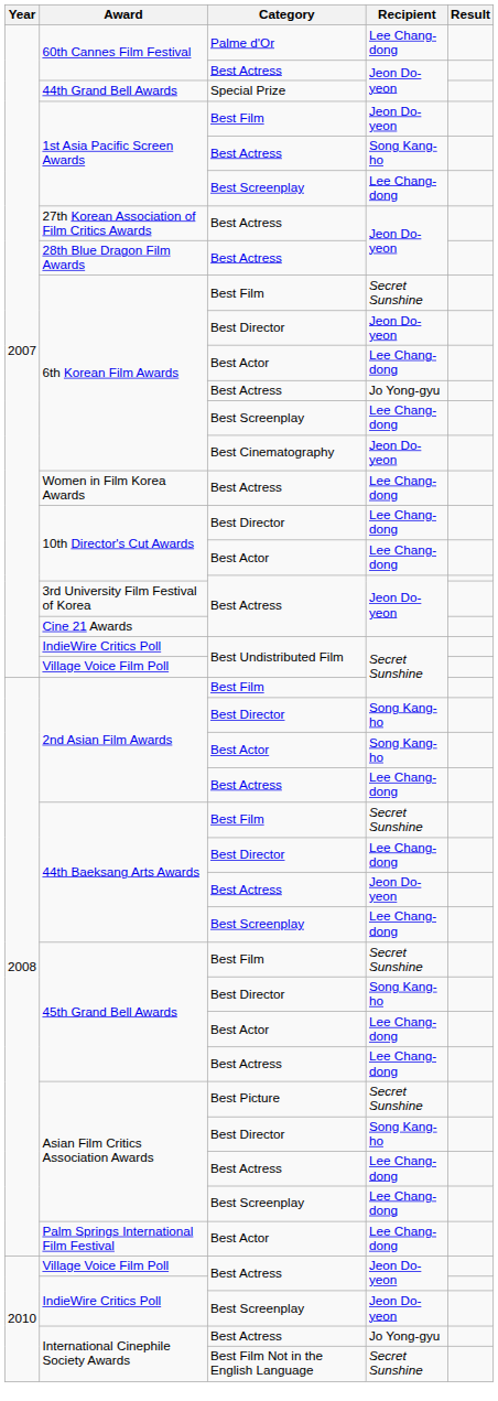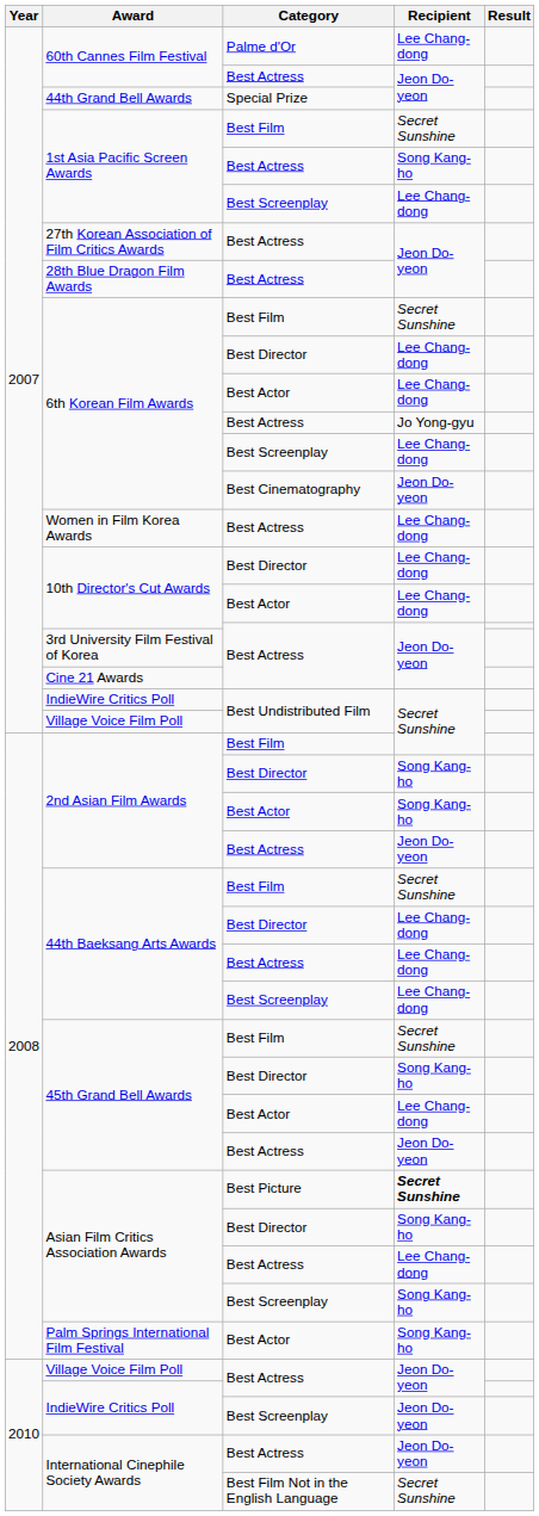1st Asia Pacific Screen Awards / Best Film | Recipient: Jeon Do-yeon -> Secret Sunshine
6th Korean Film Awards / Best Director | Recipient: Jeon Do-yeon -> Lee Chang-dong
2nd Asian Film Awards / Best Actress | Recipient: Lee Chang-dong -> Jeon Do-yeon
44th Baeksang Arts Awards / Best Actress | Recipient: Jeon Do-yeon -> Lee Chang-dong
45th Grand Bell Awards / Best Actress | Recipient: Lee Chang-dong -> Jeon Do-yeon
Asian Film Critics Association Awards / Best Picture | Recipient: normal -> bold
Asian Film Critics Association Awards / Best Screenplay | Recipient: Lee Chang-dong -> Song Kang-ho
Palm Springs International Film Festival | Recipient: Lee Chang-dong -> Song Kang-ho
International Cinephile Society Awards / Best Actress | Recipient: Jo Yong-gyu -> Jeon Do-yeon
